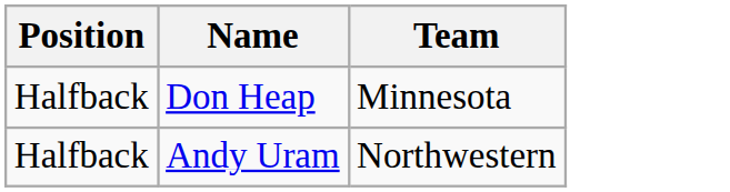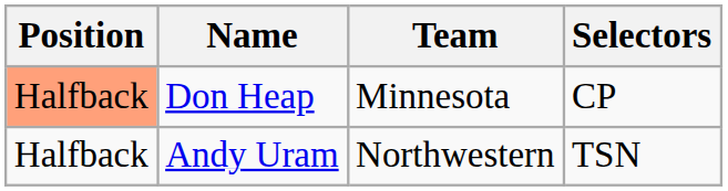+ column: Selectors | CP | TSN
Don Heap | Position: no background -> lightsalmon background
